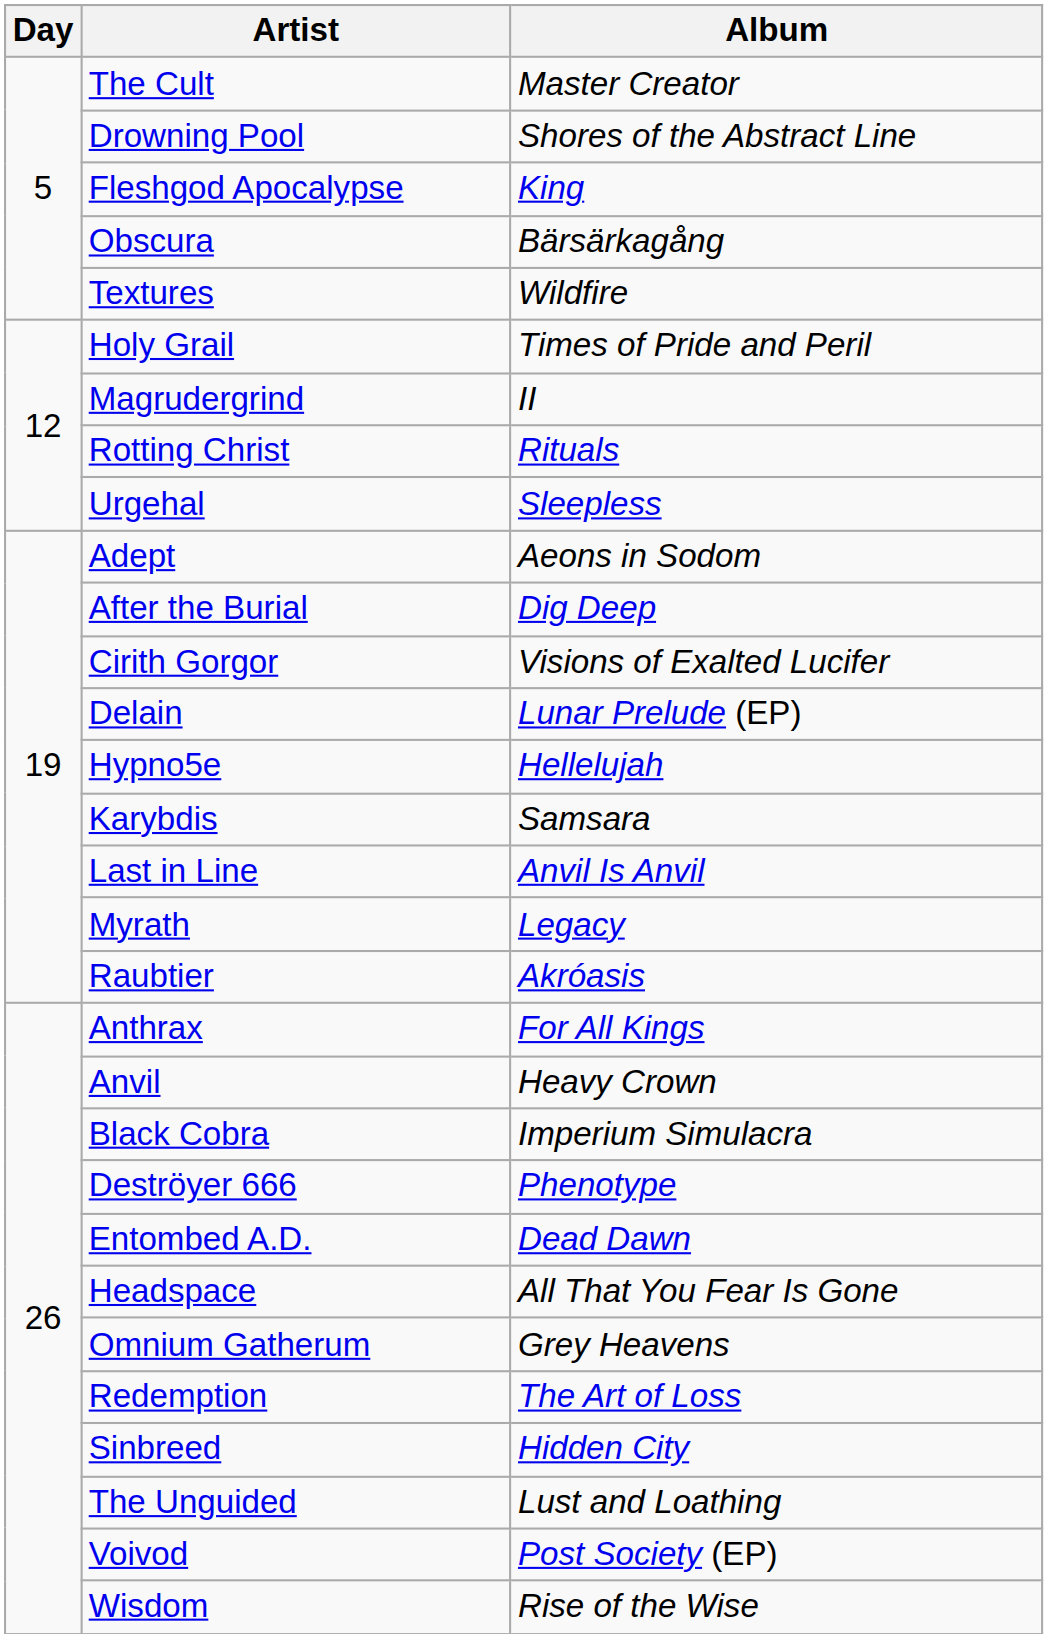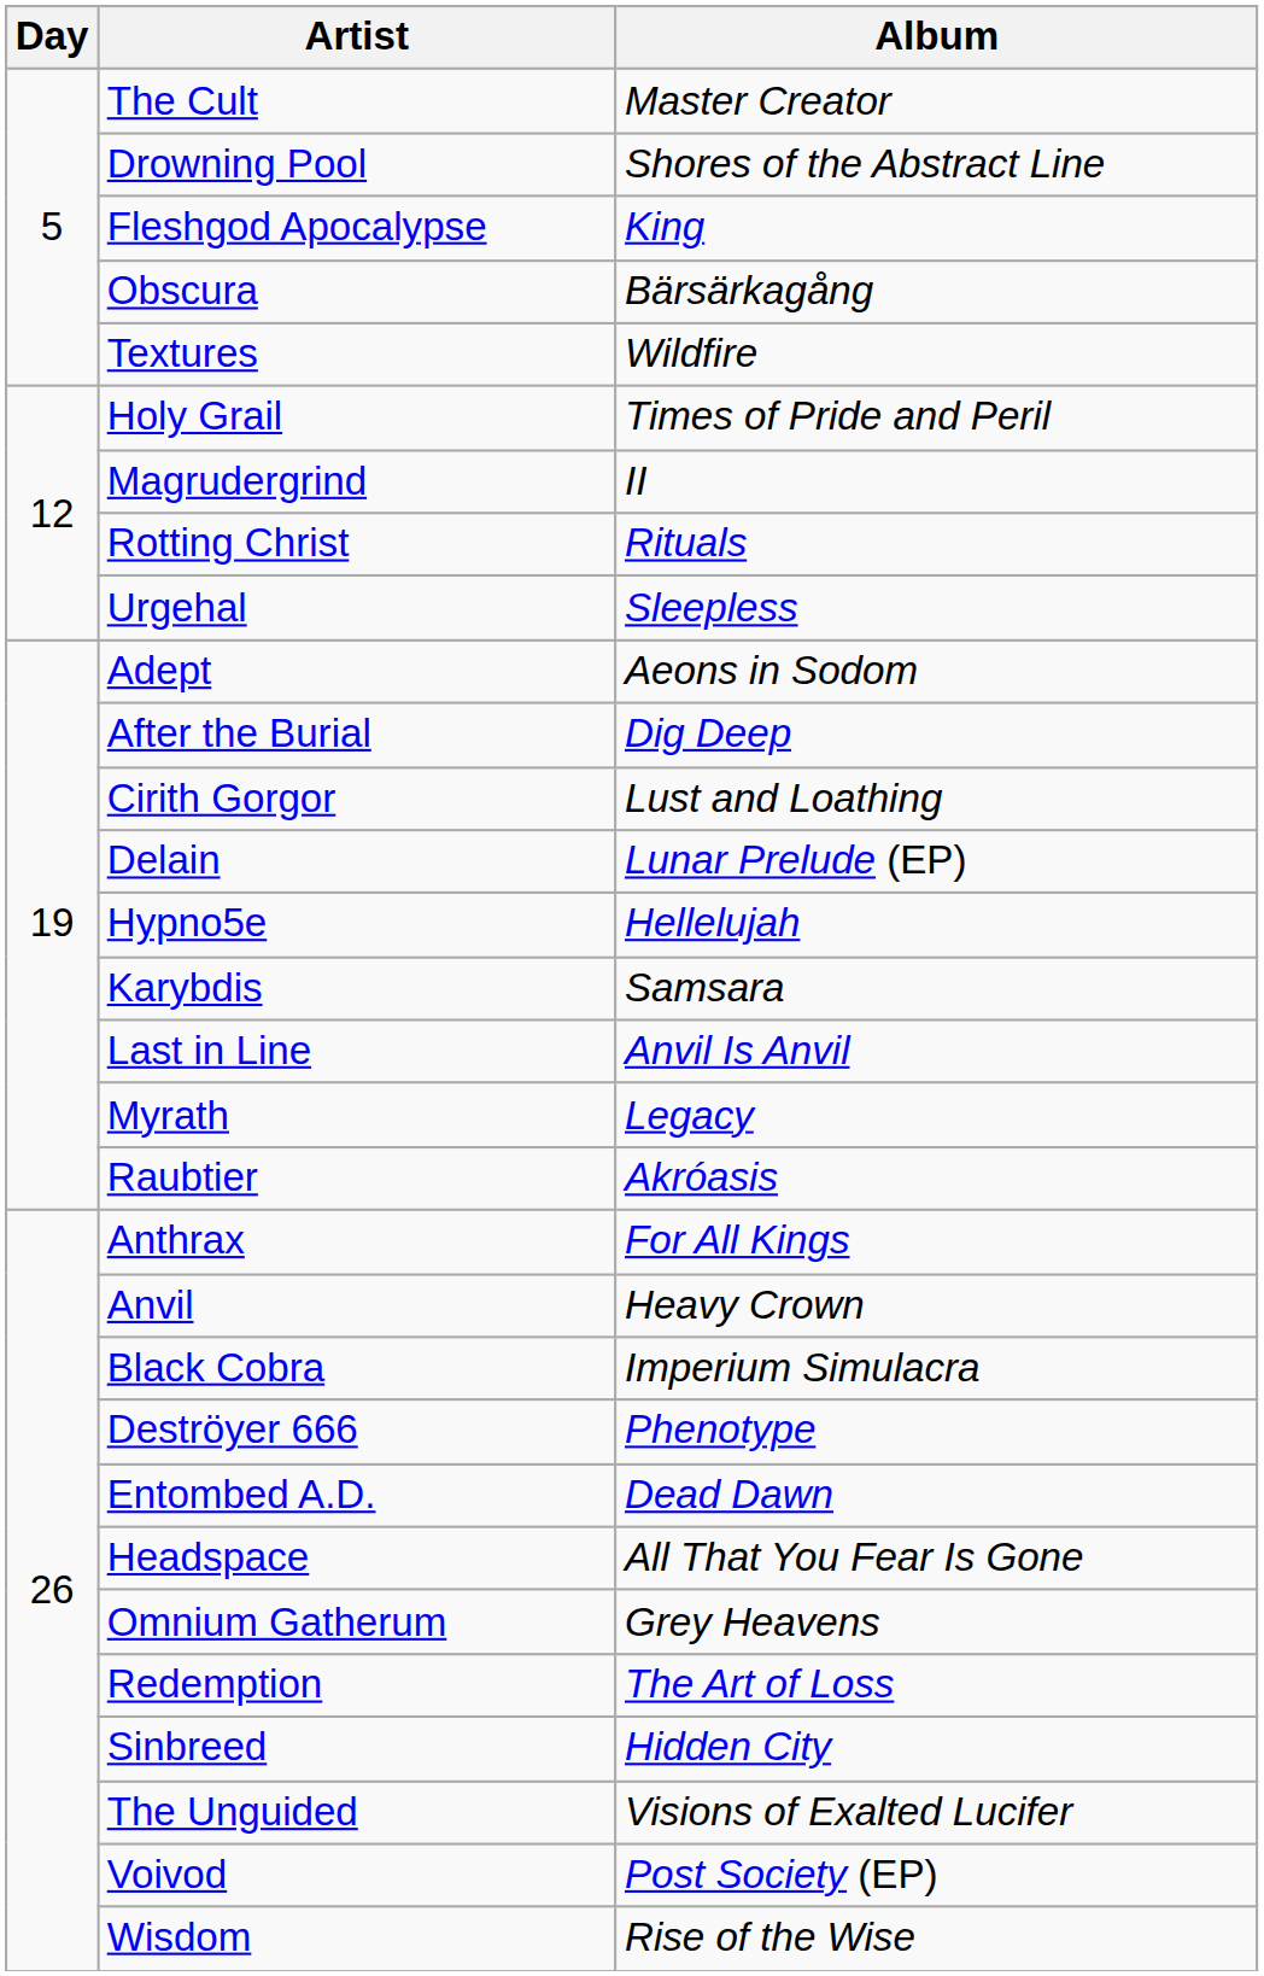Cirith Gorgor | Album: Visions of Exalted Lucifer -> Lust and Loathing
The Unguided | Album: Lust and Loathing -> Visions of Exalted Lucifer
